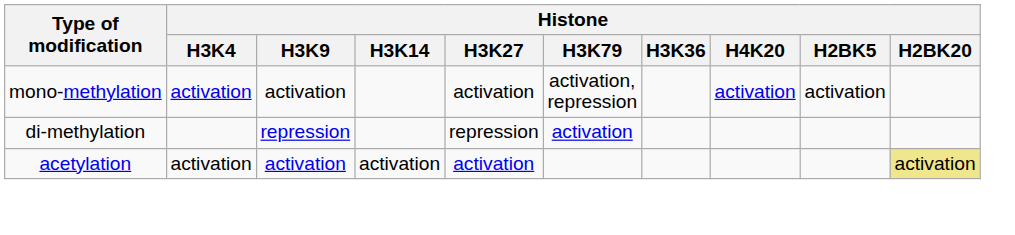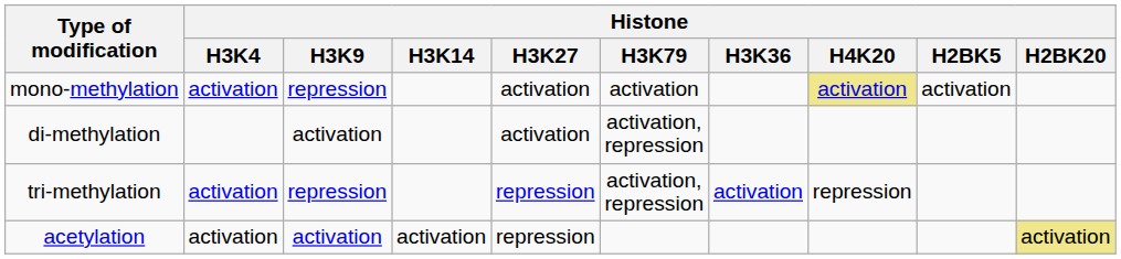mono-methylation | Histone / H3K9: activation -> repression
mono-methylation | Histone / H3K79: activation, repression -> activation
mono-methylation | Histone / H4K20: no background -> khaki background
di-methylation | Histone / H3K9: repression -> activation
di-methylation | Histone / H3K27: repression -> activation
di-methylation | Histone / H3K79: activation -> activation, repression
+ row: tri-methylation | activation | repression | repression | activation, repression | activation | repression
acetylation | Histone / H3K27: activation -> repression
